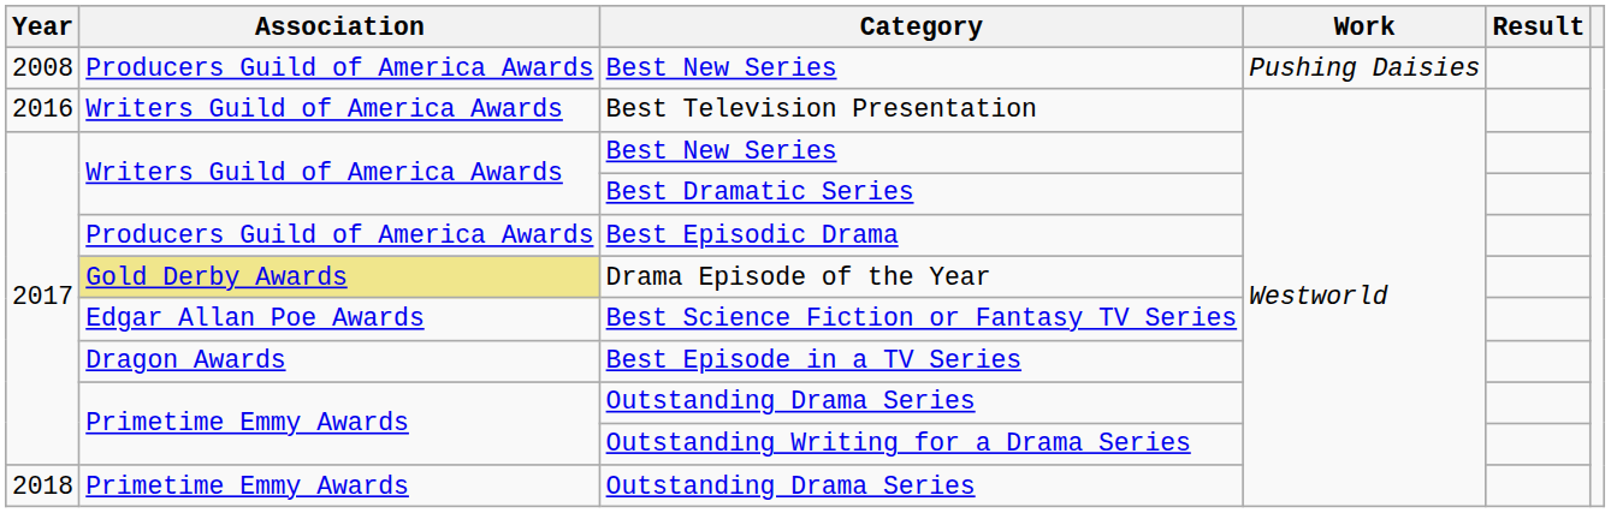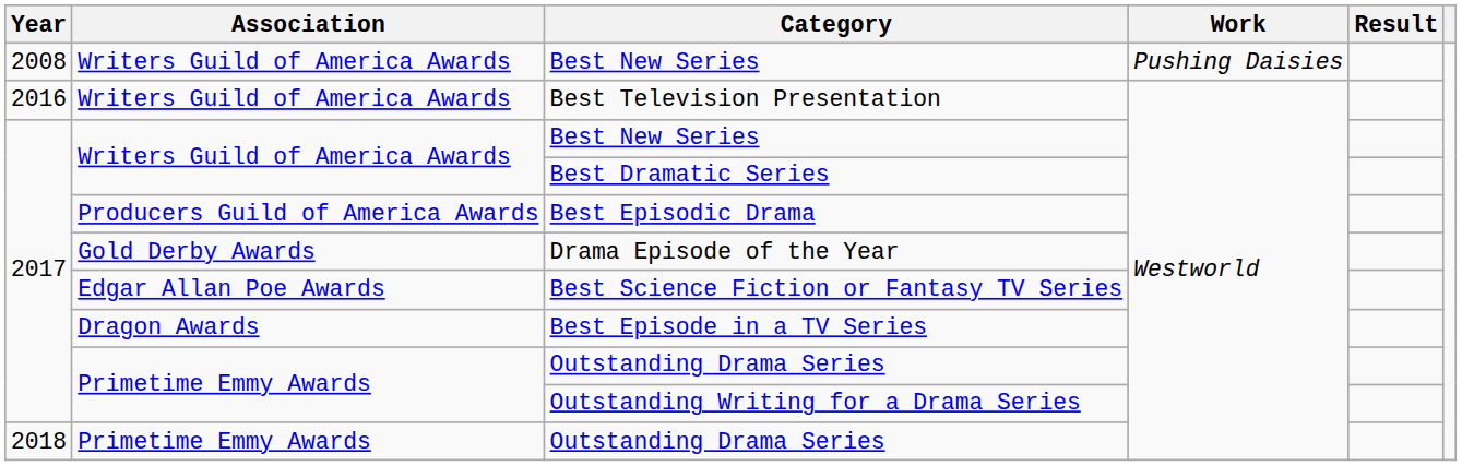2008 / Best New Series | Association: Producers Guild of America Awards -> Writers Guild of America Awards
Drama Episode of the Year | Association: khaki background -> no background
